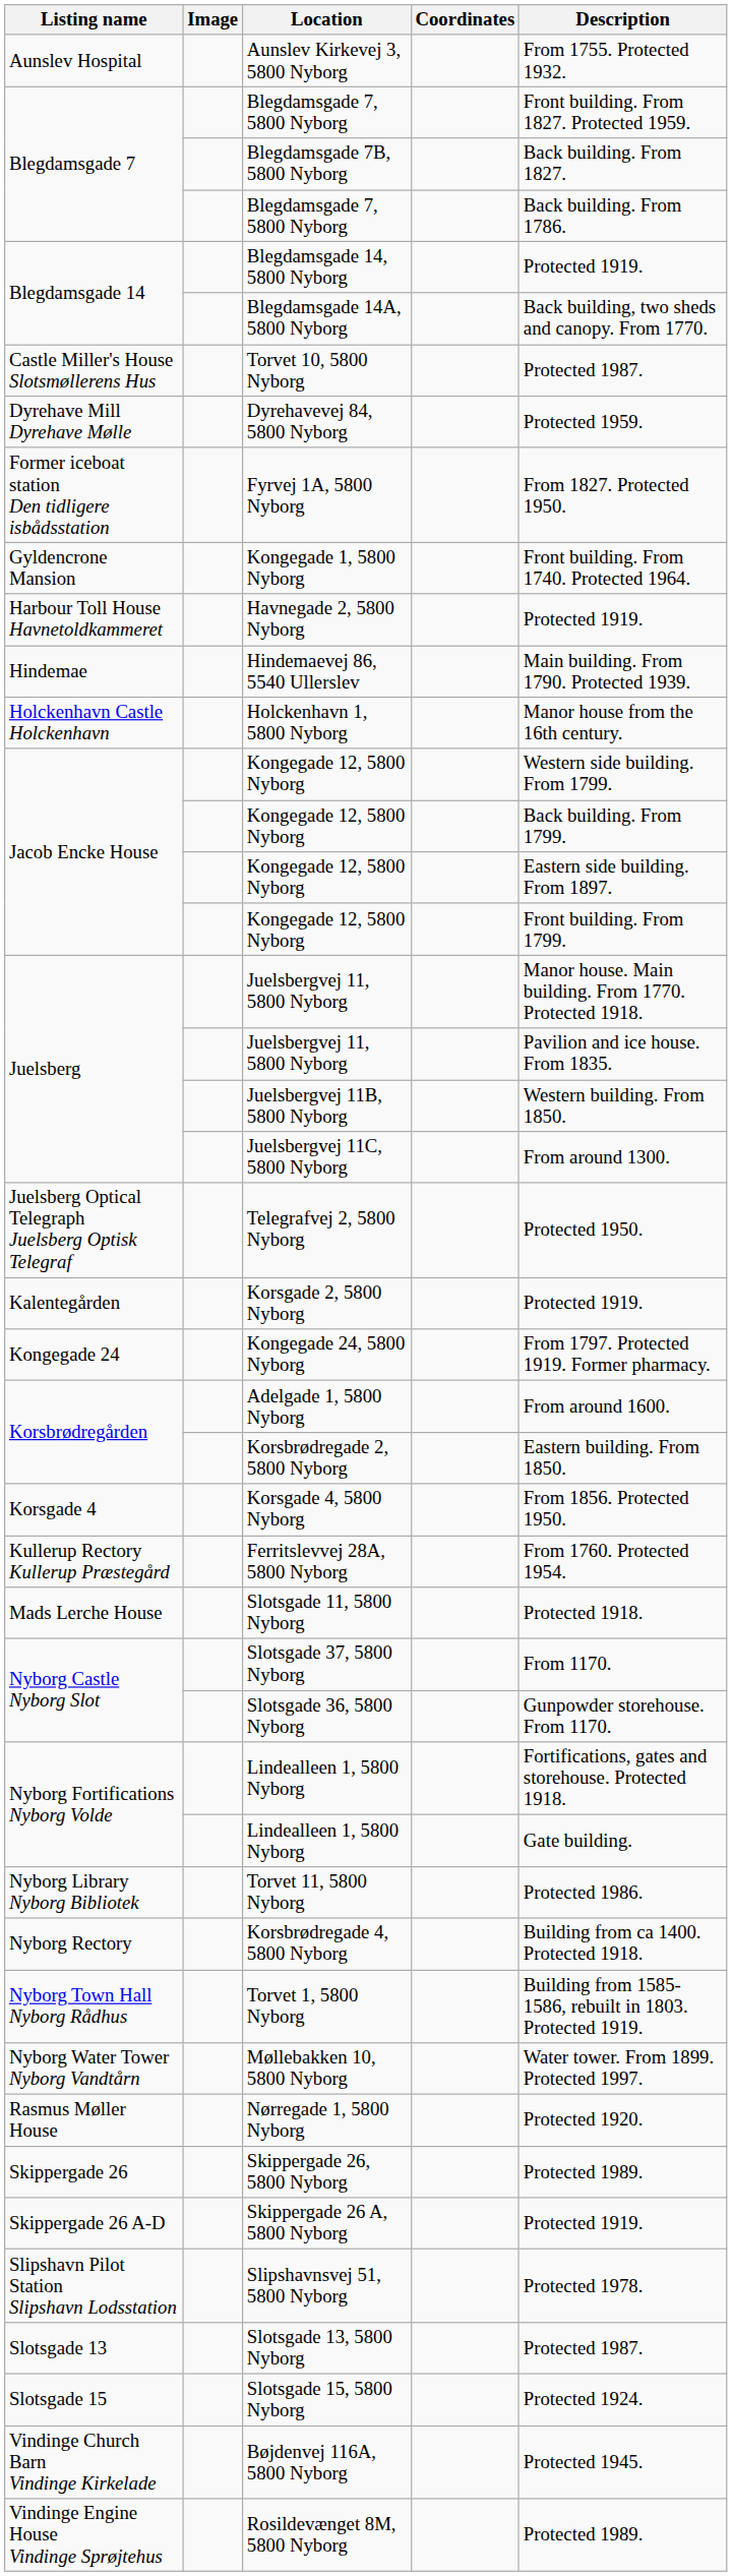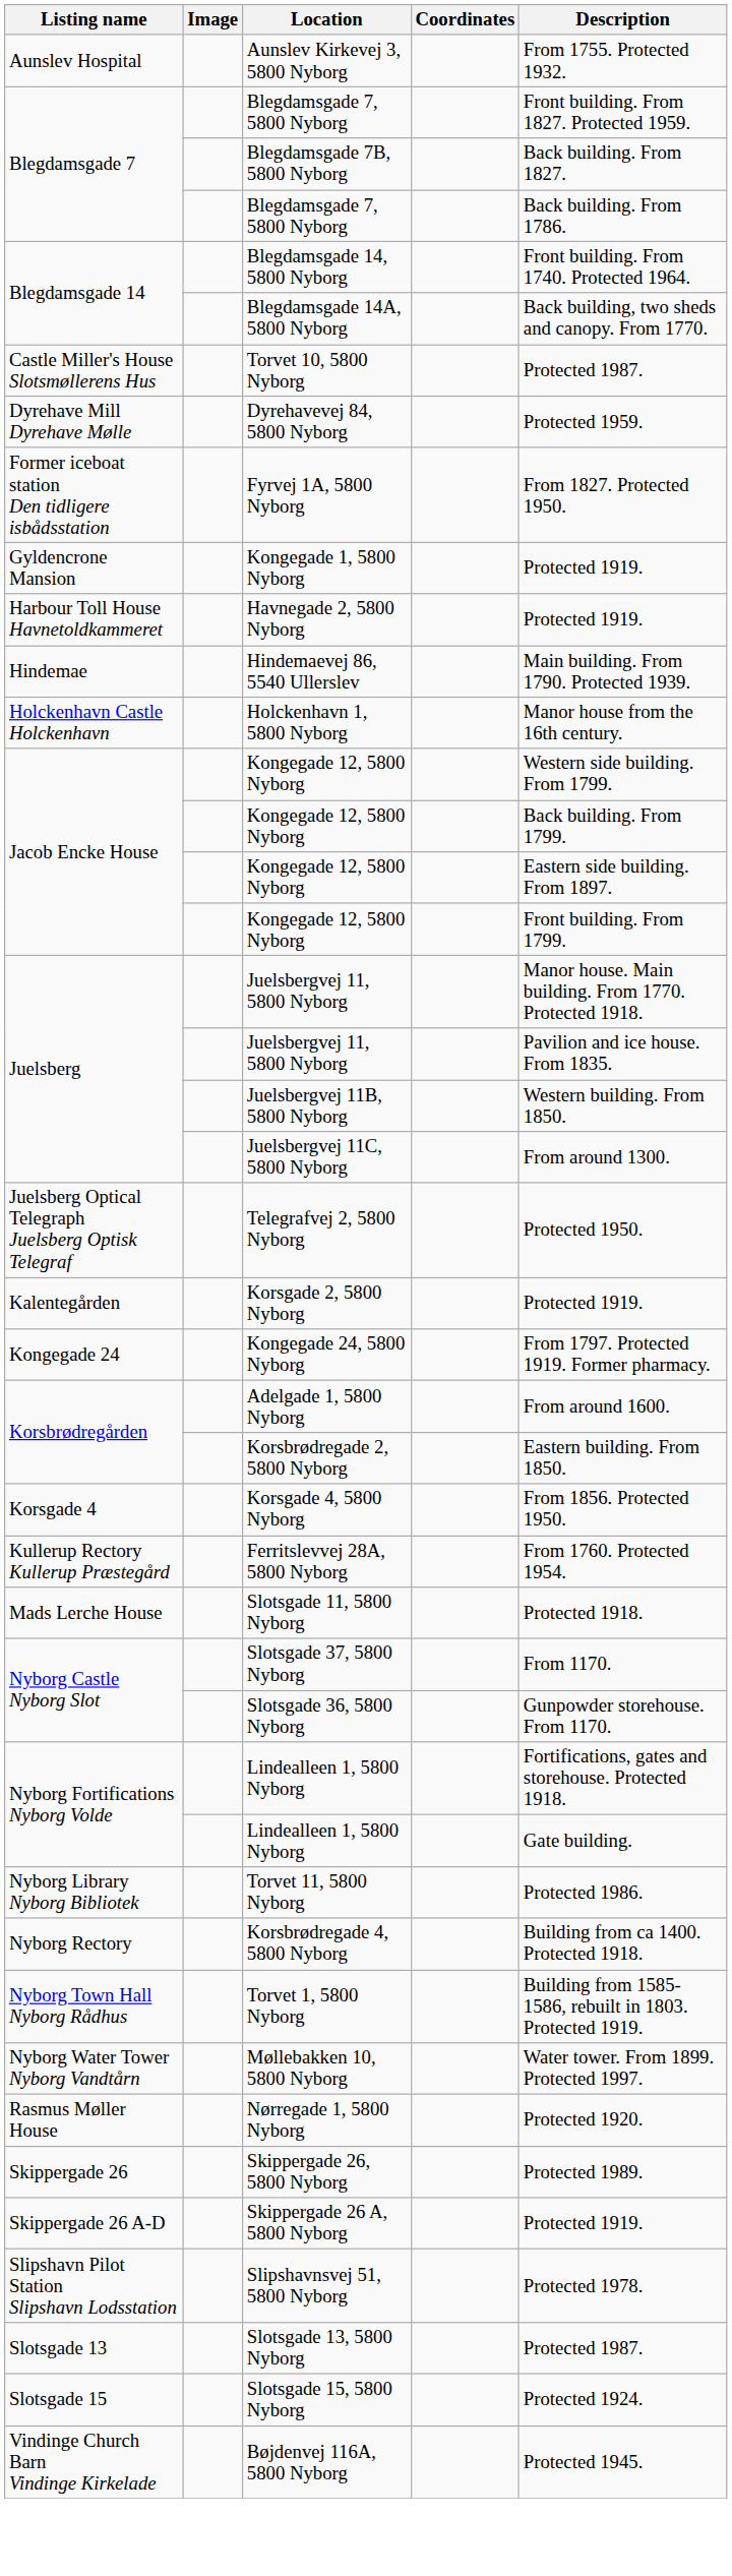Blegdamsgade 14, 5800 Nyborg | Description: Protected 1919. -> Front building. From 1740. Protected 1964.
Kongegade 1, 5800 Nyborg | Description: Front building. From 1740. Protected 1964. -> Protected 1919.
- row: Vindinge Engine House Vindinge Sprøjtehus | Rosildevænget 8M, 5800 Nyborg | Protected 1989.
